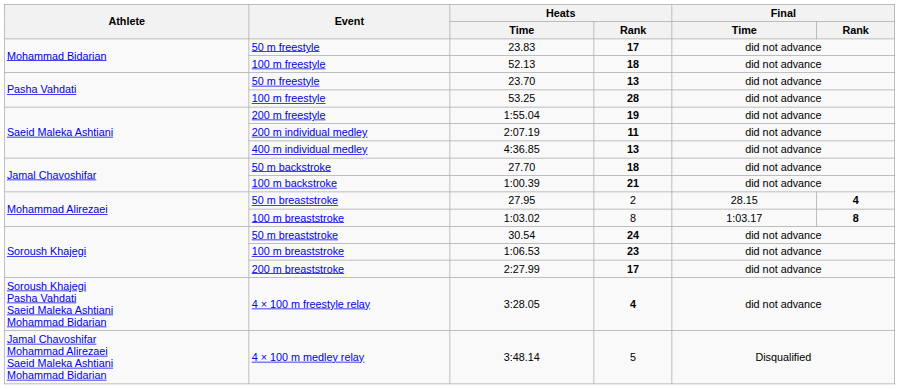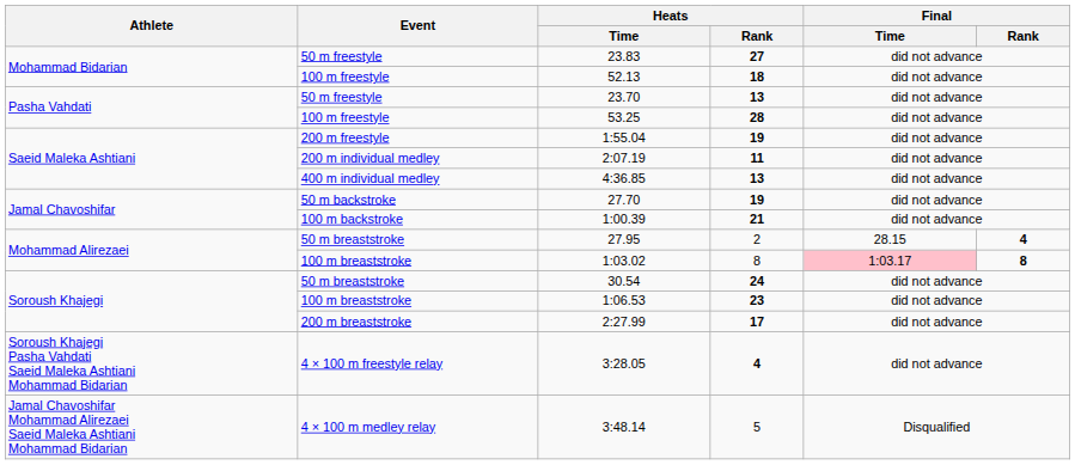23.83 | Heats / Rank: 17 -> 27
27.70 | Heats / Rank: 18 -> 19
1:03.02 | Final / Time: no background -> pink background
